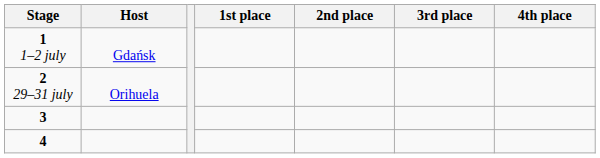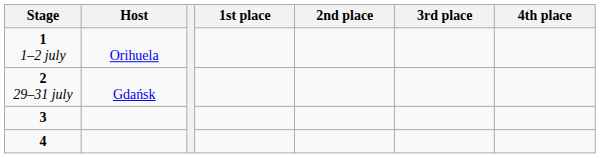1 1–2 july | Host: Gdańsk -> Orihuela
2 29–31 july | Host: Orihuela -> Gdańsk
